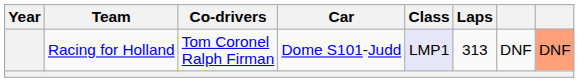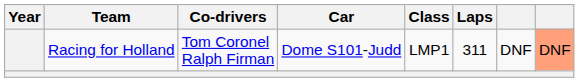Racing for Holland | Class: lavender background -> no background
Racing for Holland | Laps: 313 -> 311
